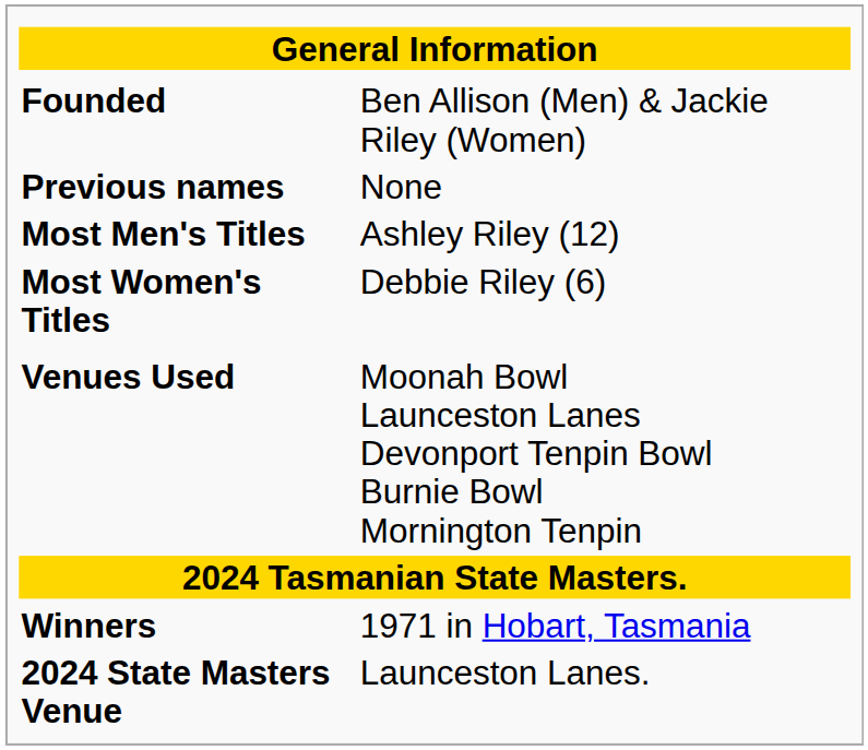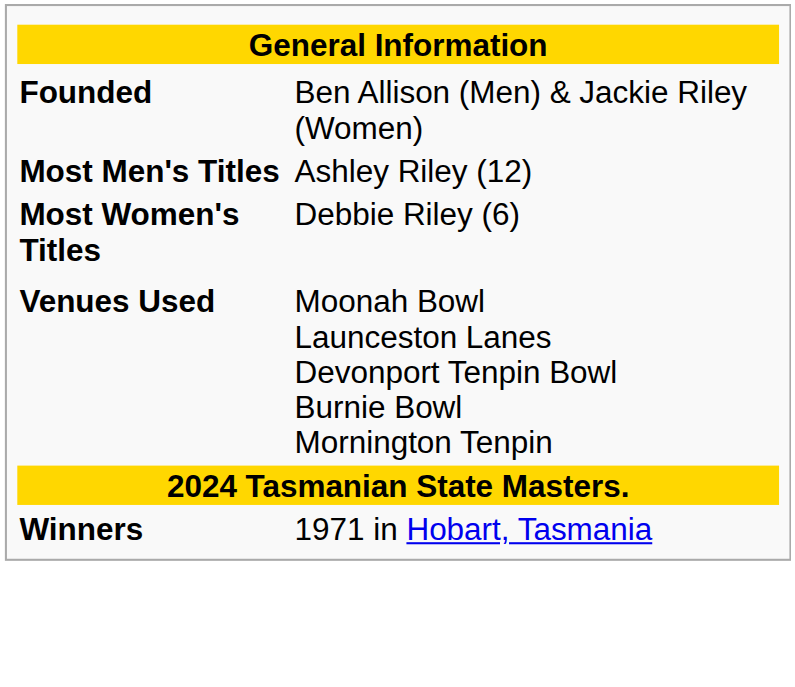- row: Previous names | None
- row: 2024 State Masters Venue | Launceston Lanes.
